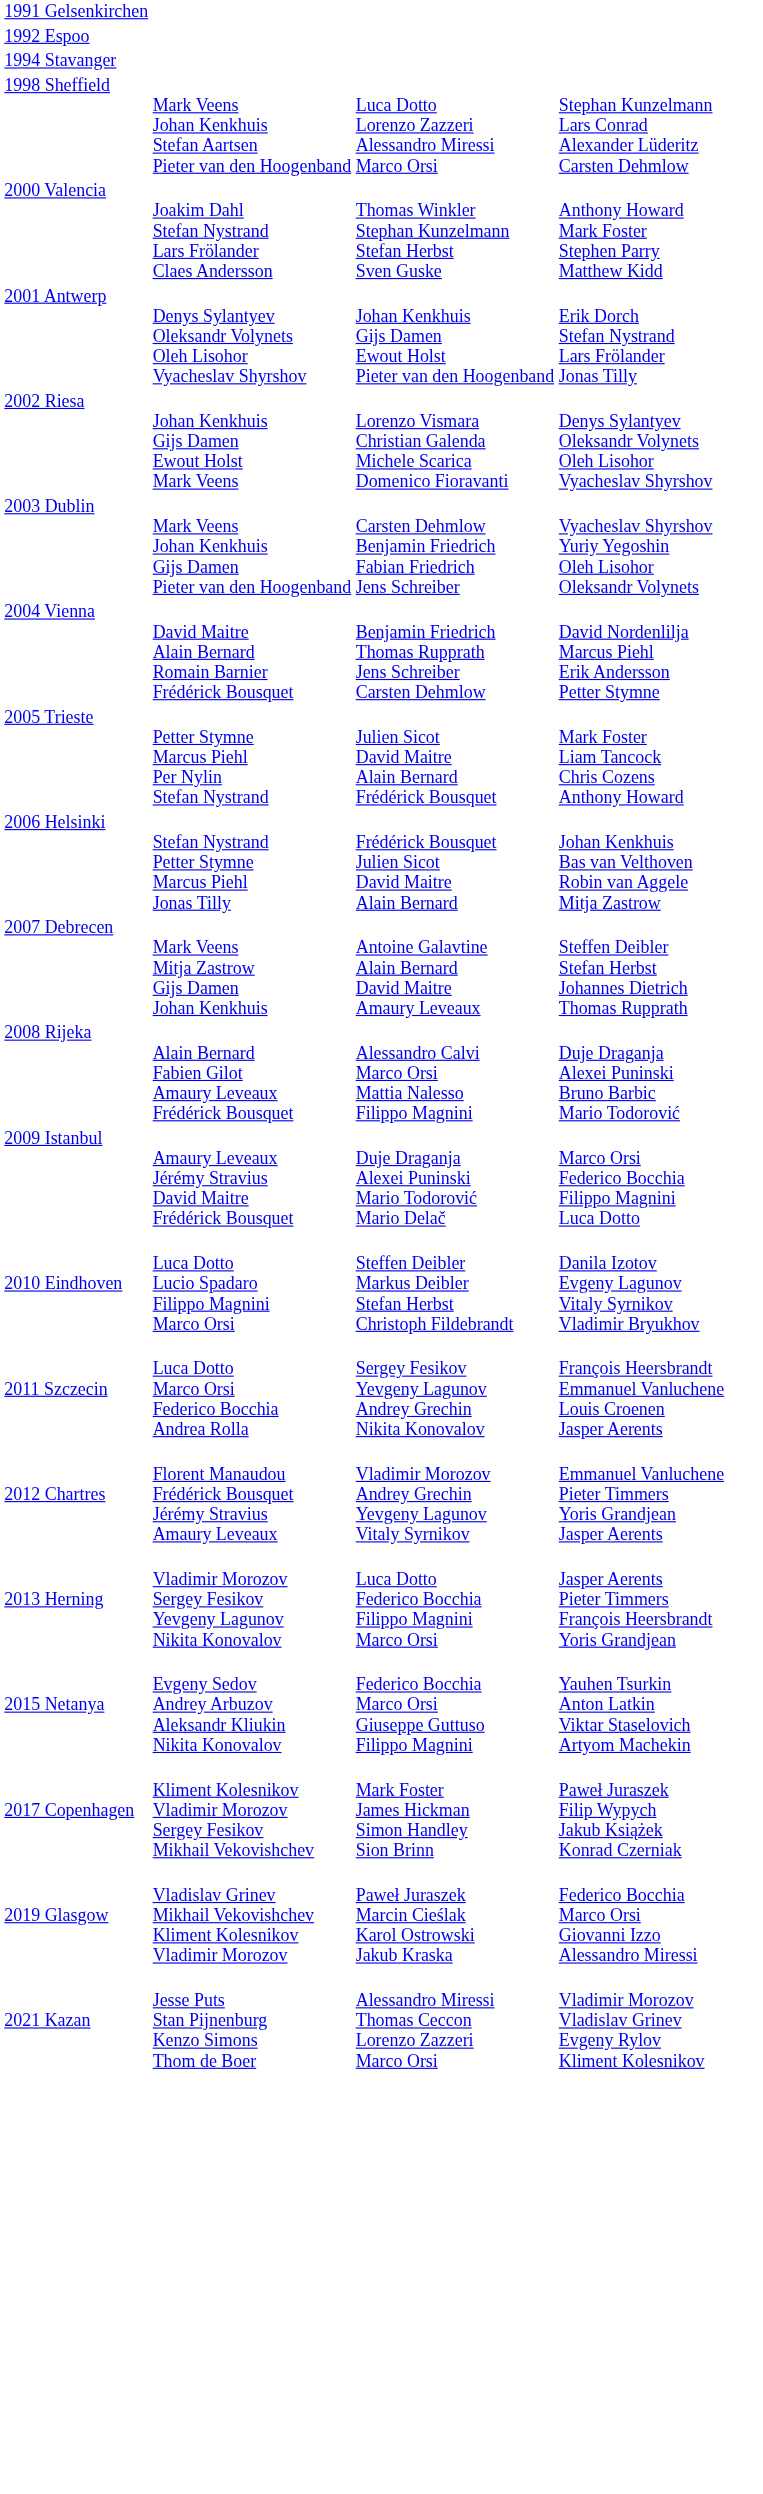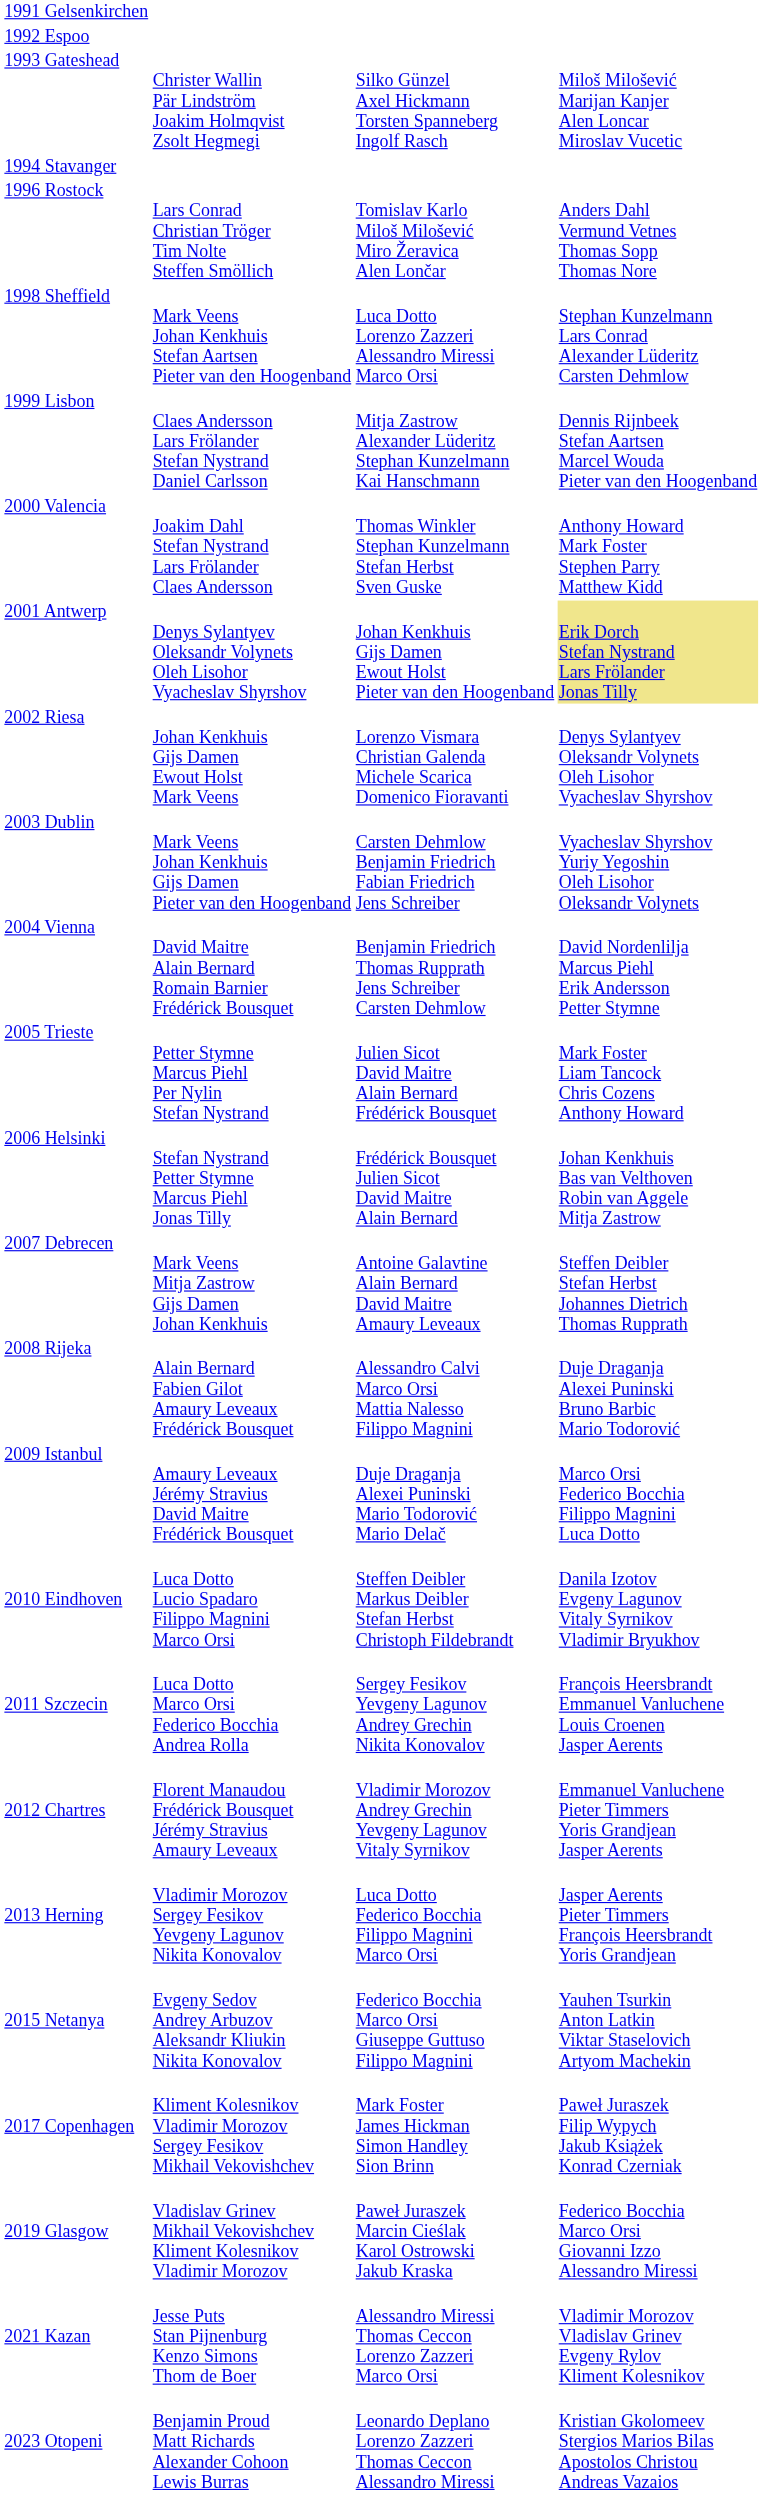+ row: 1993 Gateshead | Christer Wallin Pär Lindström Joakim Holmqvist Zsolt Hegmegi | Silko Günzel Axel Hickmann Torsten Spanneberg Ingolf Rasch | Miloš Milošević Marijan Kanjer Alen Loncar Miroslav Vucetic
+ row: 1996 Rostock | Lars Conrad Christian Tröger Tim Nolte Steffen Smöllich | Tomislav Karlo Miloš Milošević Miro Žeravica Alen Lončar | Anders Dahl Vermund Vetnes Thomas Sopp Thomas Nore
+ row: 1999 Lisbon | Claes Andersson Lars Frölander Stefan Nystrand Daniel Carlsson | Mitja Zastrow Alexander Lüderitz Stephan Kunzelmann Kai Hanschmann | Dennis Rijnbeek Stefan Aartsen Marcel Wouda Pieter van den Hoogenband
2001 Antwerp | column 4: no background -> khaki background
+ row: 2023 Otopeni | Benjamin Proud Matt Richards Alexander Cohoon Lewis Burras | Leonardo Deplano Lorenzo Zazzeri Thomas Ceccon Alessandro Miressi | Kristian Gkolomeev Stergios Marios Bilas Apostolos Christou Andreas Vazaios
